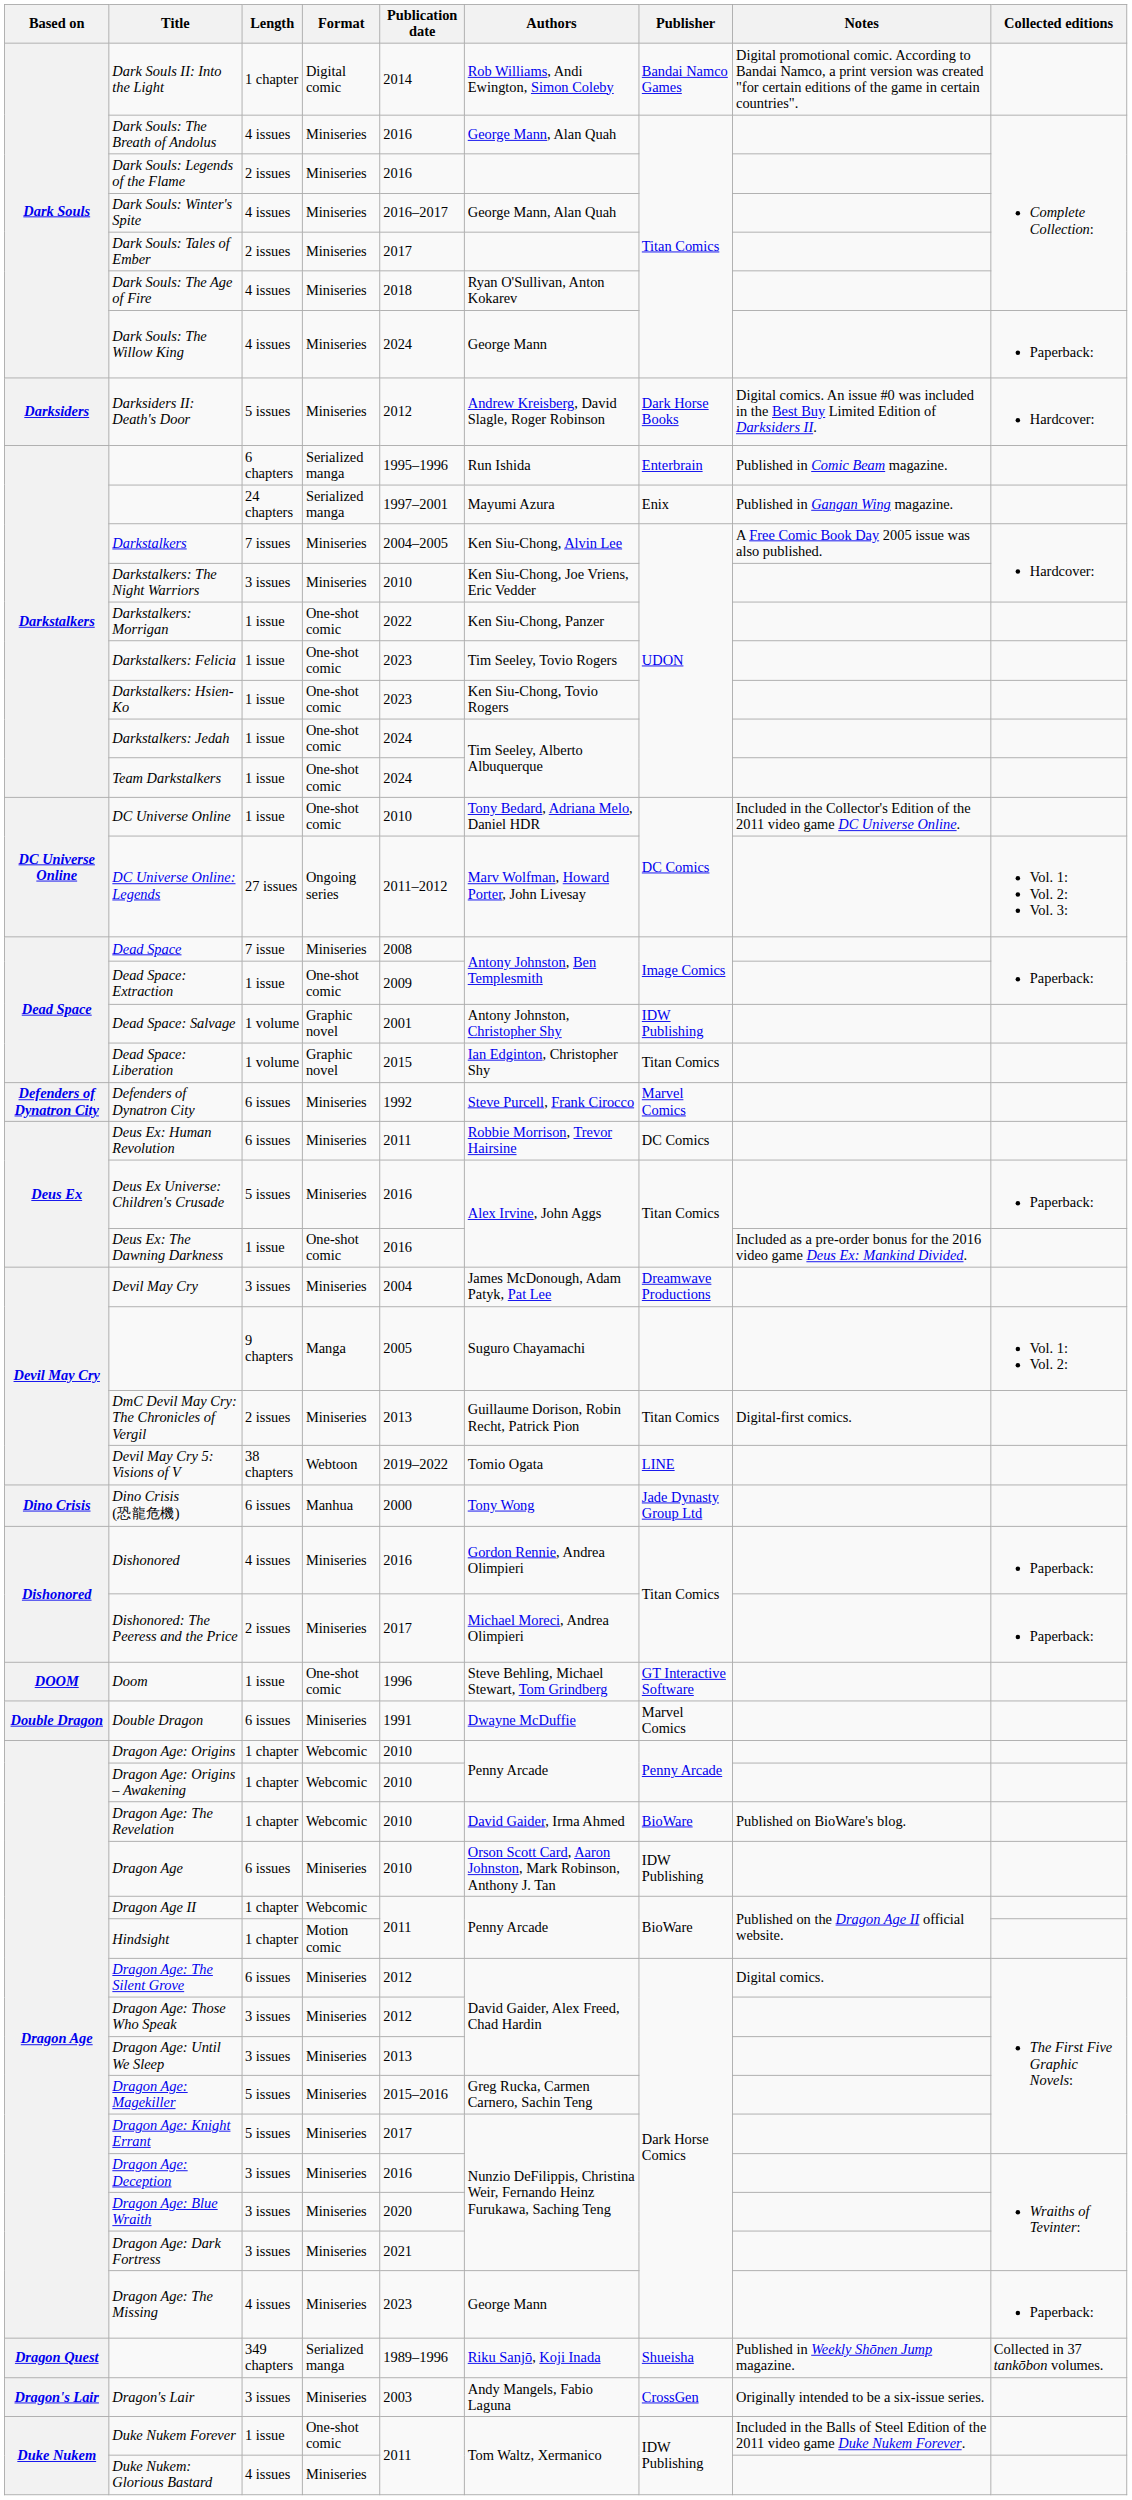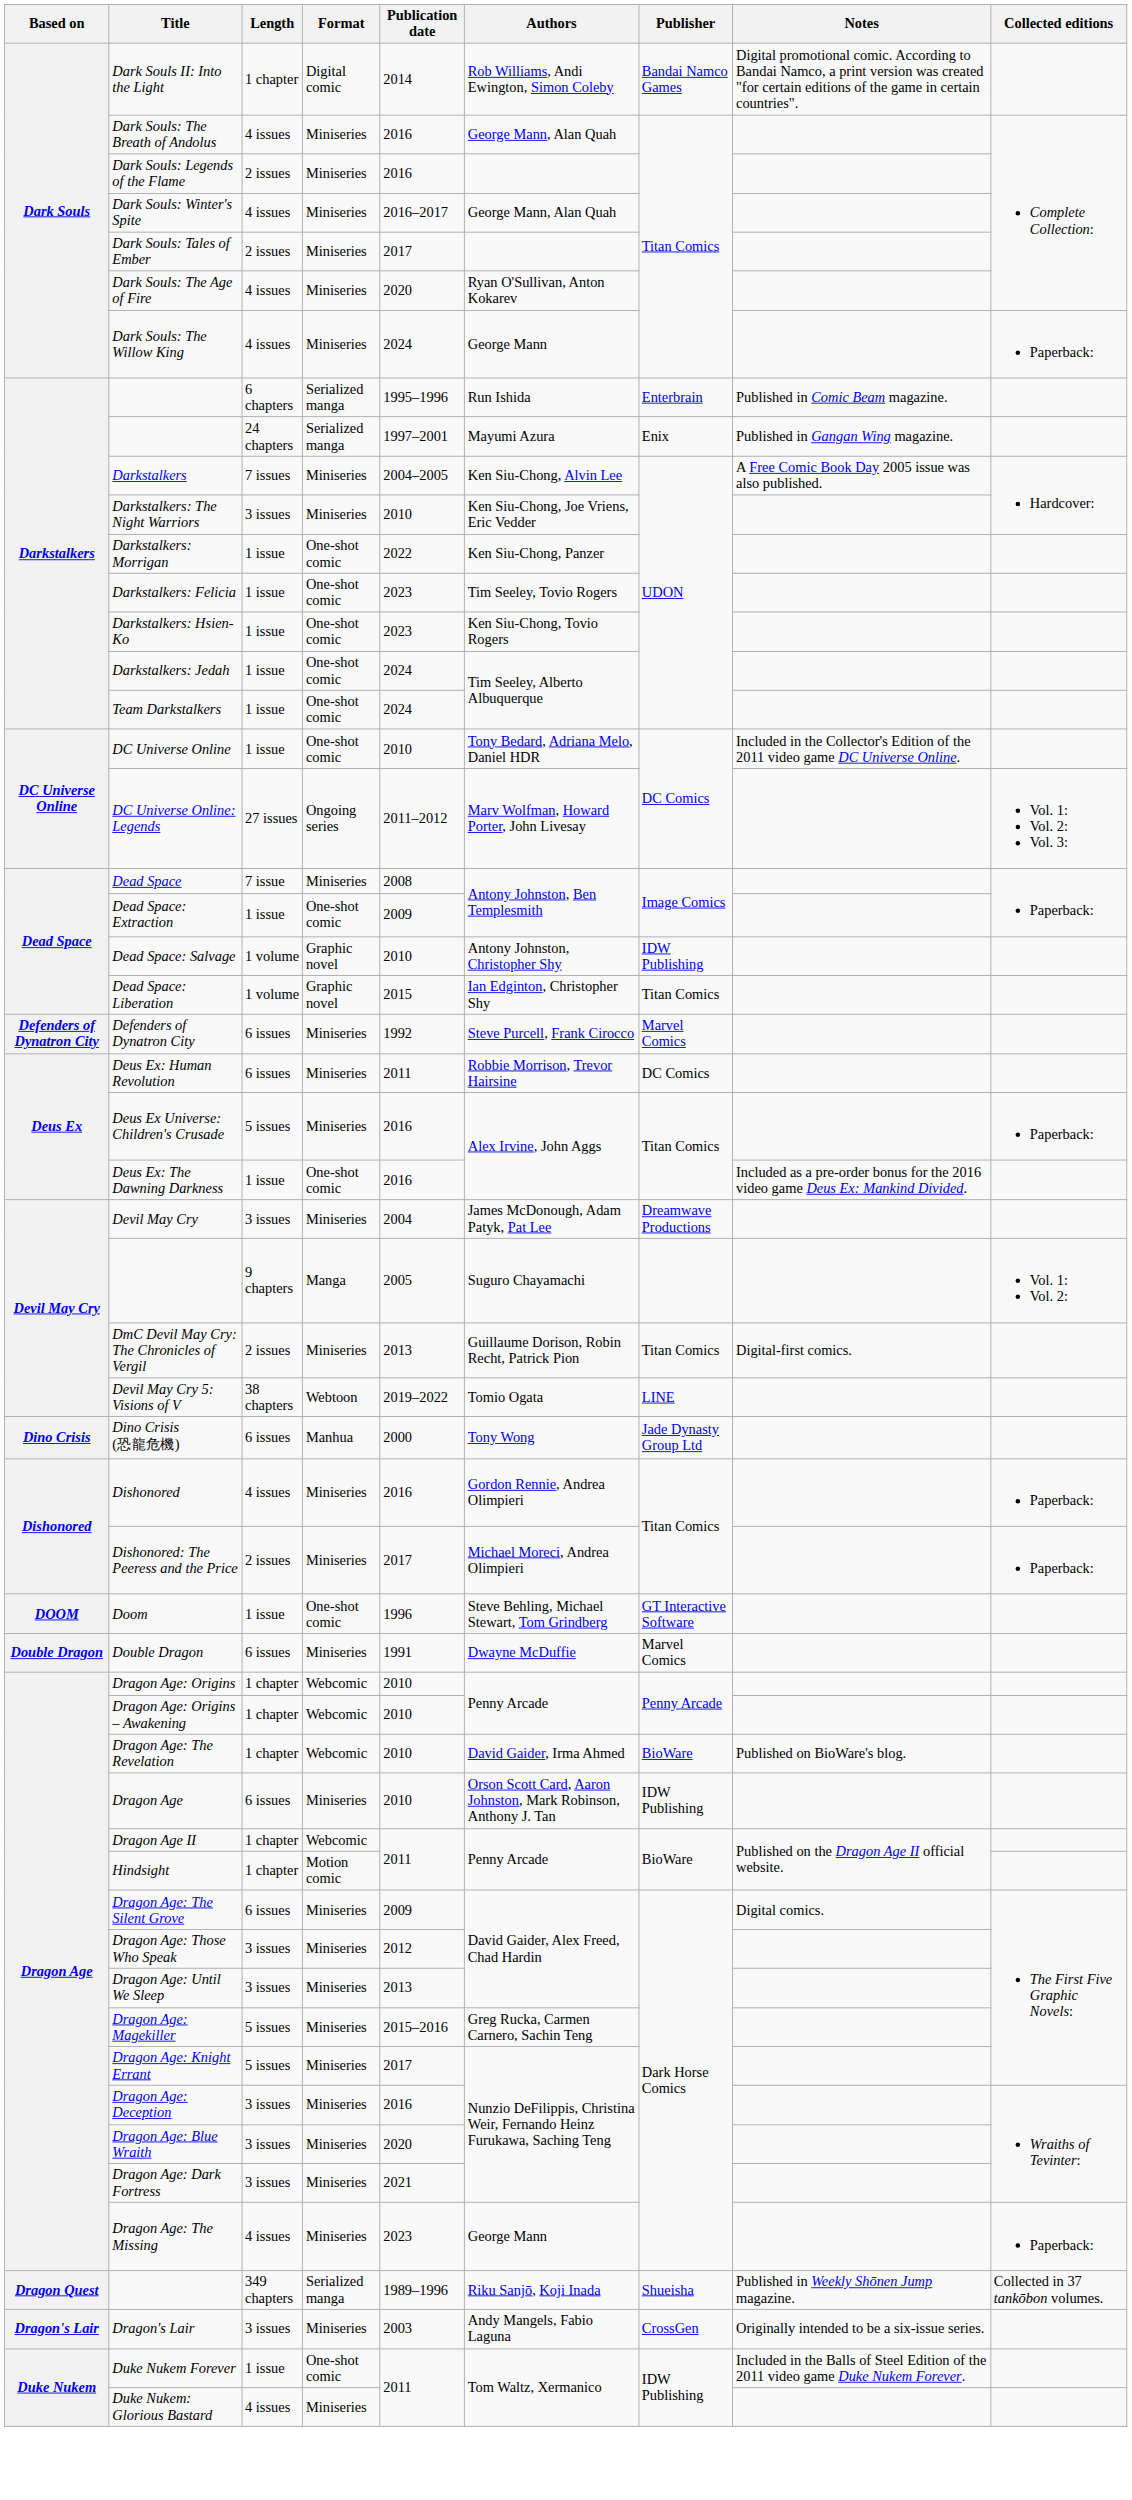Dark Souls: The Age of Fire | Publication date: 2018 -> 2020
- row: Darksiders | Darksiders II: Death's Door | 5 issues | Miniseries | 2012 | Andrew Kreisberg, David Slagle, Roger Robinson | Dark Horse Books | Digital comics. An issue #0 was included in the Best Buy Limited Edition of Darksiders II. | Hardcover:
Dead Space: Salvage | Publication date: 2001 -> 2010
Dragon Age: The Silent Grove | Publication date: 2012 -> 2009
